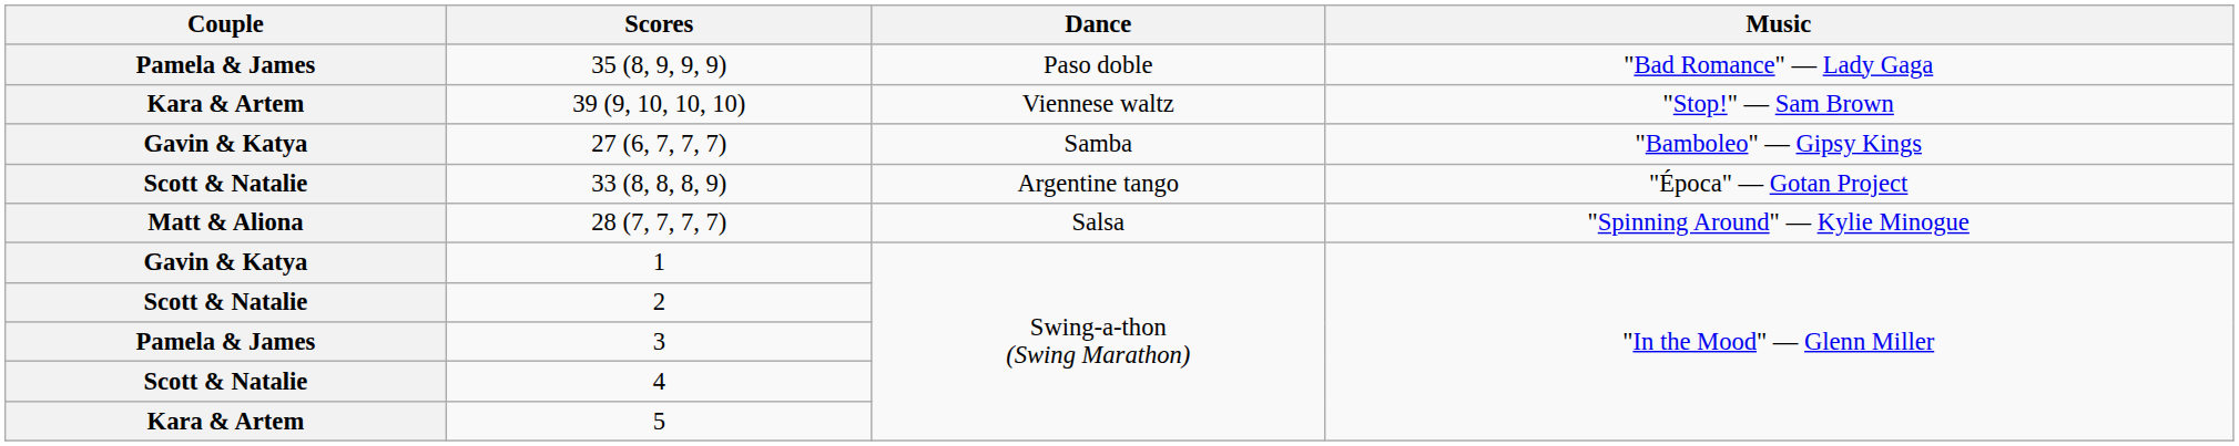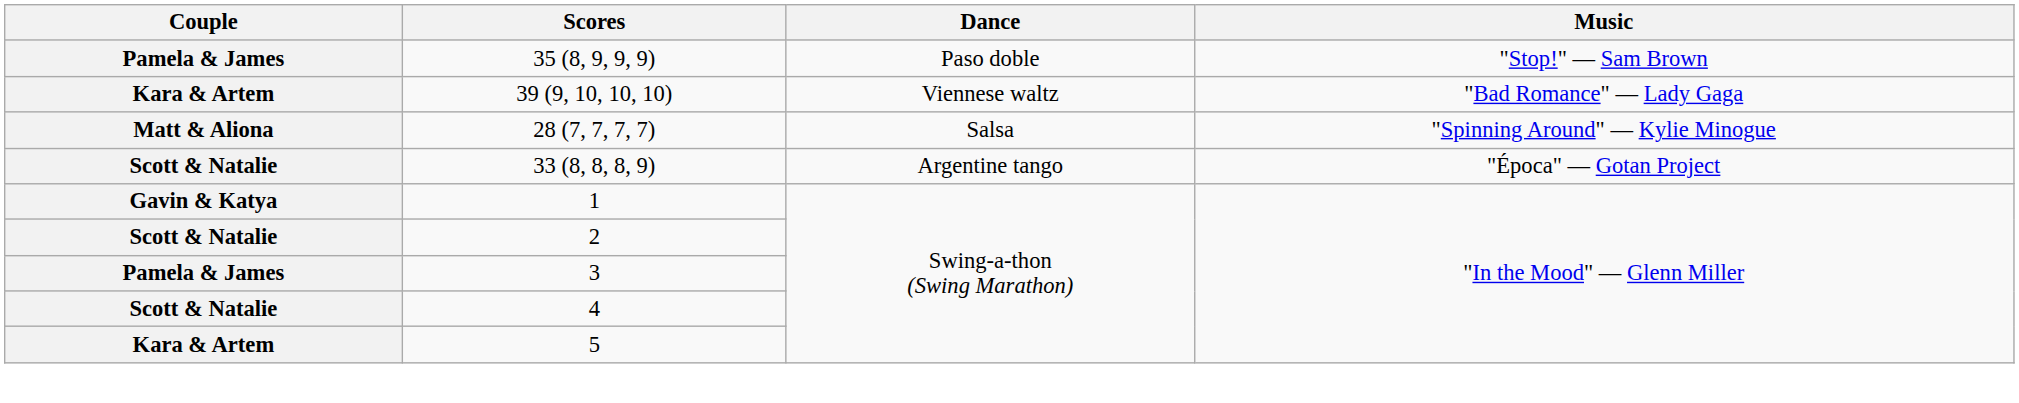35 (8, 9, 9, 9) | Music: "Bad Romance" — Lady Gaga -> "Stop!" — Sam Brown
39 (9, 10, 10, 10) | Music: "Stop!" — Sam Brown -> "Bad Romance" — Lady Gaga
- row: Gavin & Katya | 27 (6, 7, 7, 7) | Samba | "Bamboleo" — Gipsy Kings
rows swapped: 33 (8, 8, 8, 9) <-> 28 (7, 7, 7, 7)
